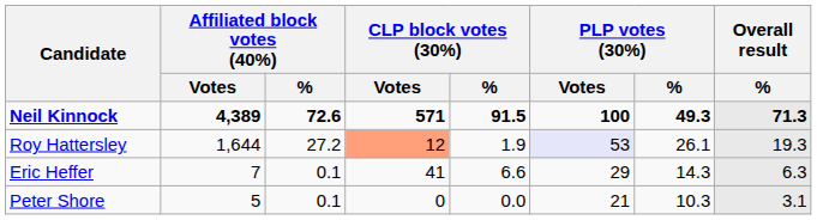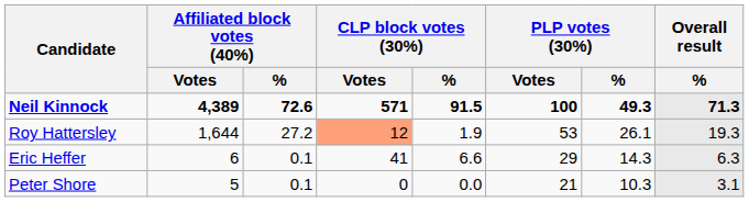Roy Hattersley | PLP votes (30%) / Votes: lavender background -> no background
Eric Heffer | Affiliated block votes (40%) / Votes: 7 -> 6
